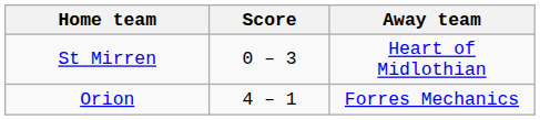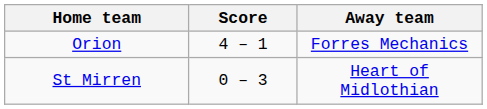rows swapped: Orion <-> St Mirren
